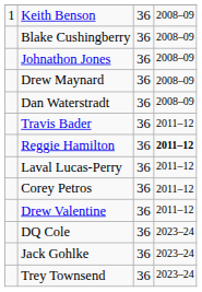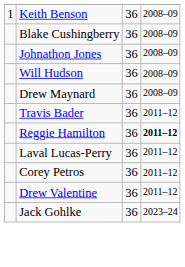+ row: Will Hudson | 36 | 2008–09
- row: Dan Waterstradt | 36 | 2008–09
- row: DQ Cole | 36 | 2023–24
- row: Trey Townsend | 36 | 2023–24
